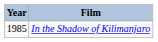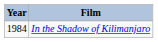In the Shadow of Kilimanjaro | Year: 1985 -> 1984
